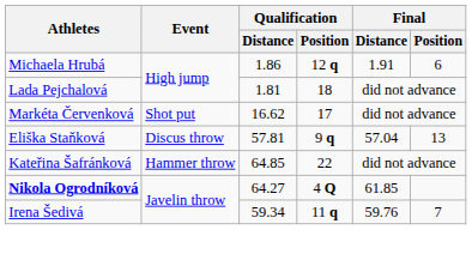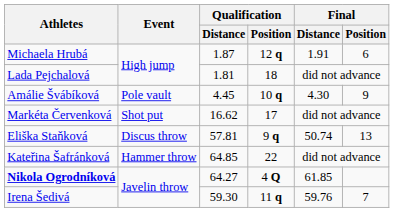Michaela Hrubá | Qualification / Distance: 1.86 -> 1.87
+ row: Amálie Švábíková | Pole vault | 4.45 | 10 q | 4.30 | 9
Eliška Staňková | Final / Distance: 57.04 -> 50.74
Irena Šedivá | Qualification / Distance: 59.34 -> 59.30
